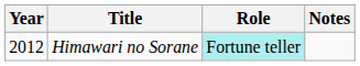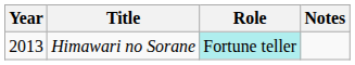Himawari no Sorane | Year: 2012 -> 2013
